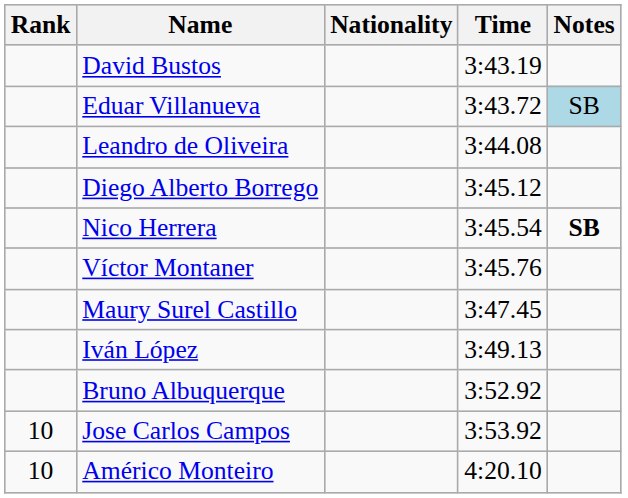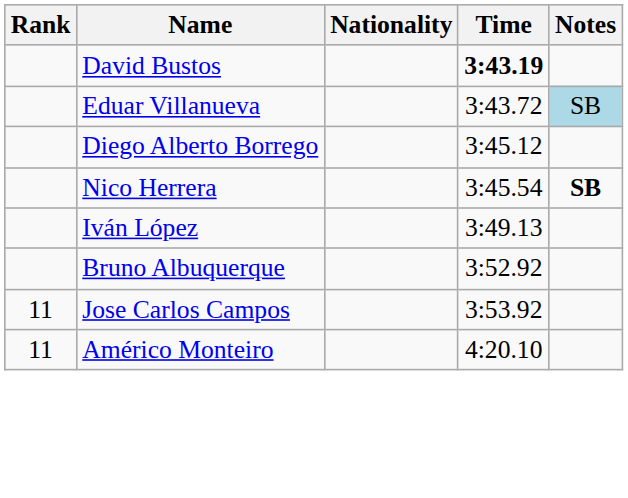David Bustos | Time: normal -> bold
- row: Leandro de Oliveira | 3:44.08
- row: Víctor Montaner | 3:45.76
- row: Maury Surel Castillo | 3:47.45
Jose Carlos Campos | Rank: 10 -> 11
Américo Monteiro | Rank: 10 -> 11
